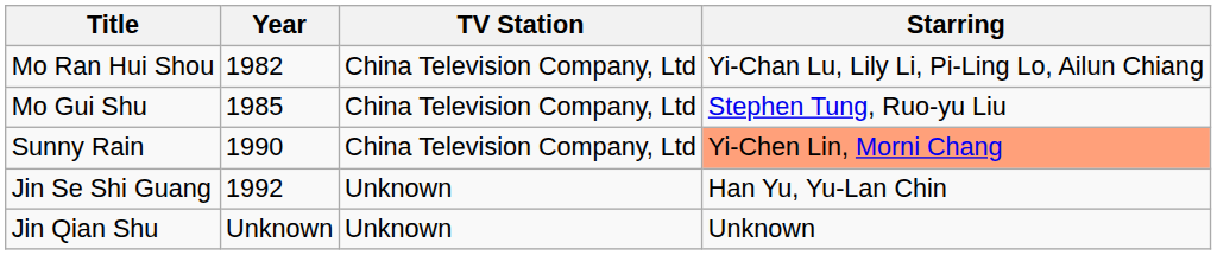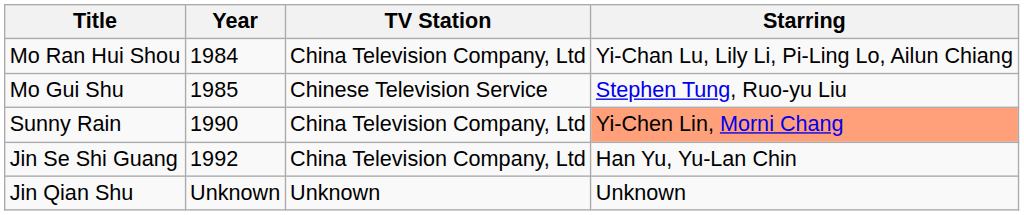Mo Ran Hui Shou | Year: 1982 -> 1984
Mo Gui Shu | TV Station: China Television Company, Ltd -> Chinese Television Service
Jin Se Shi Guang | TV Station: Unknown -> China Television Company, Ltd
